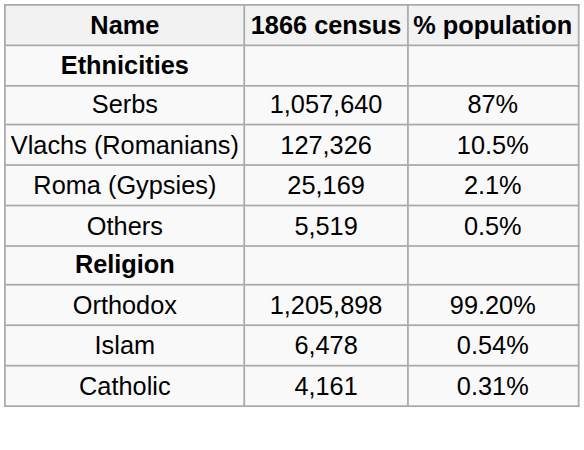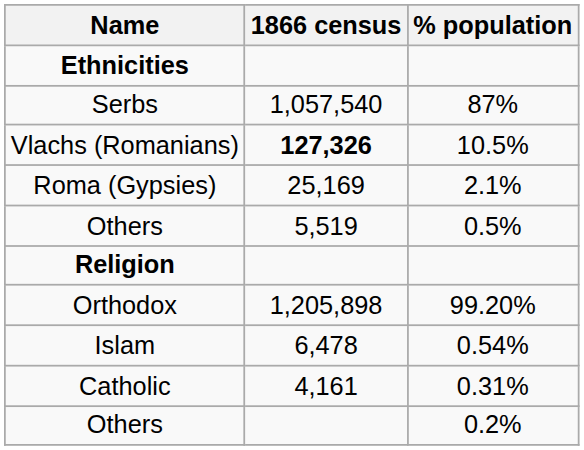Serbs | 1866 census: 1,057,640 -> 1,057,540
Vlachs (Romanians) | 1866 census: normal -> bold
+ row: Others | 0.2%
